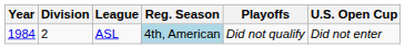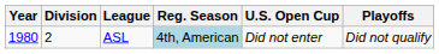columns swapped: Playoffs <-> U.S. Open Cup
ASL | Year: 1984 -> 1980
